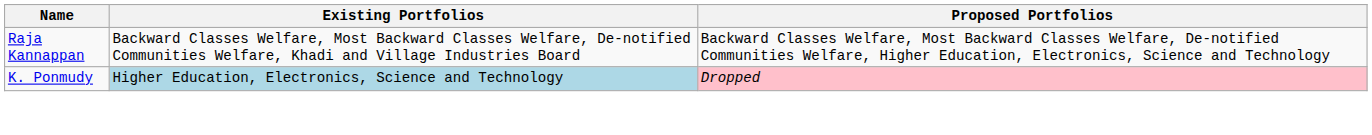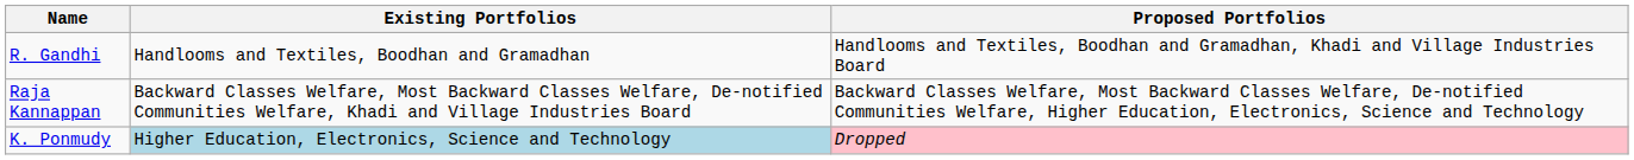+ row: R. Gandhi | Handlooms and Textiles, Boodhan and Gramadhan | Handlooms and Textiles, Boodhan and Gramadhan, Khadi and Village Industries Board
